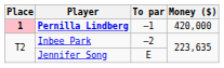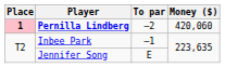Pernilla Lindberg | To par: –1 -> –2
Pernilla Lindberg | Money ($): 420,000 -> 420,060
Inbee Park | To par: –2 -> –1
